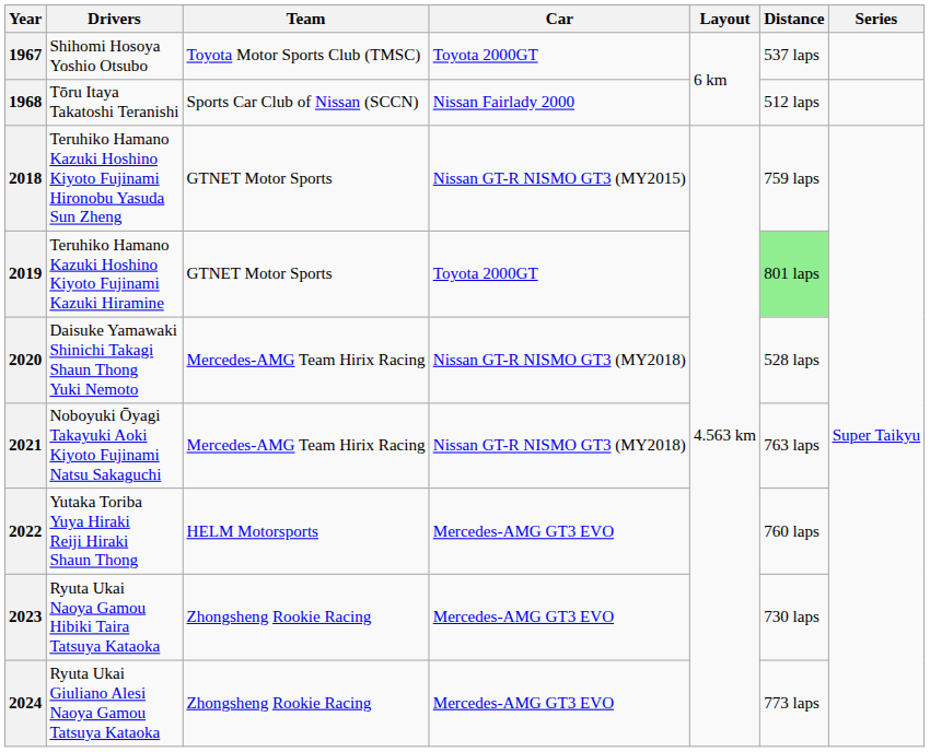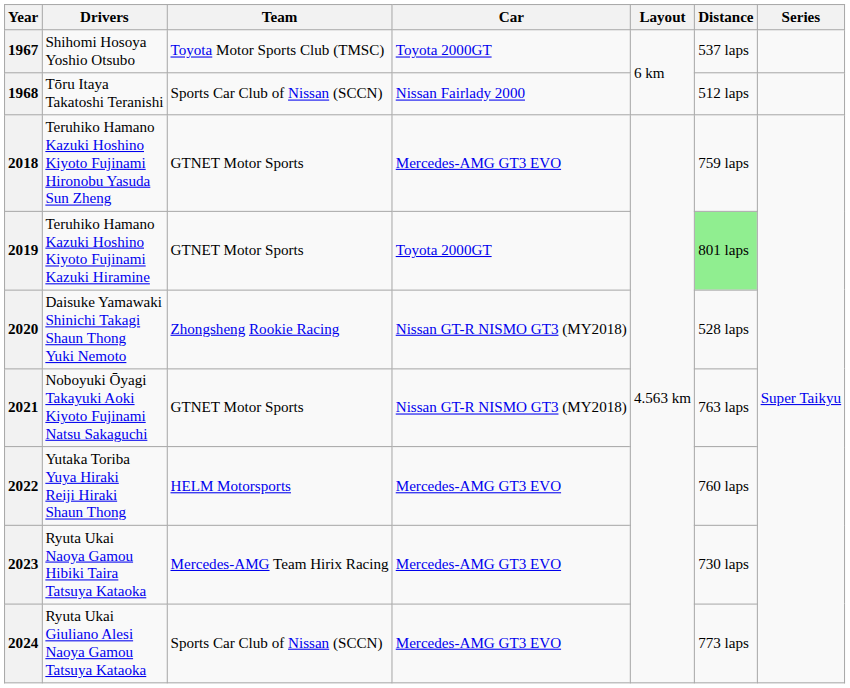2018 | Car: Nissan GT-R NISMO GT3 (MY2015) -> Mercedes-AMG GT3 EVO
2020 | Team: Mercedes-AMG Team Hirix Racing -> Zhongsheng Rookie Racing
2021 | Team: Mercedes-AMG Team Hirix Racing -> GTNET Motor Sports
2023 | Team: Zhongsheng Rookie Racing -> Mercedes-AMG Team Hirix Racing
2024 | Team: Zhongsheng Rookie Racing -> Sports Car Club of Nissan (SCCN)
